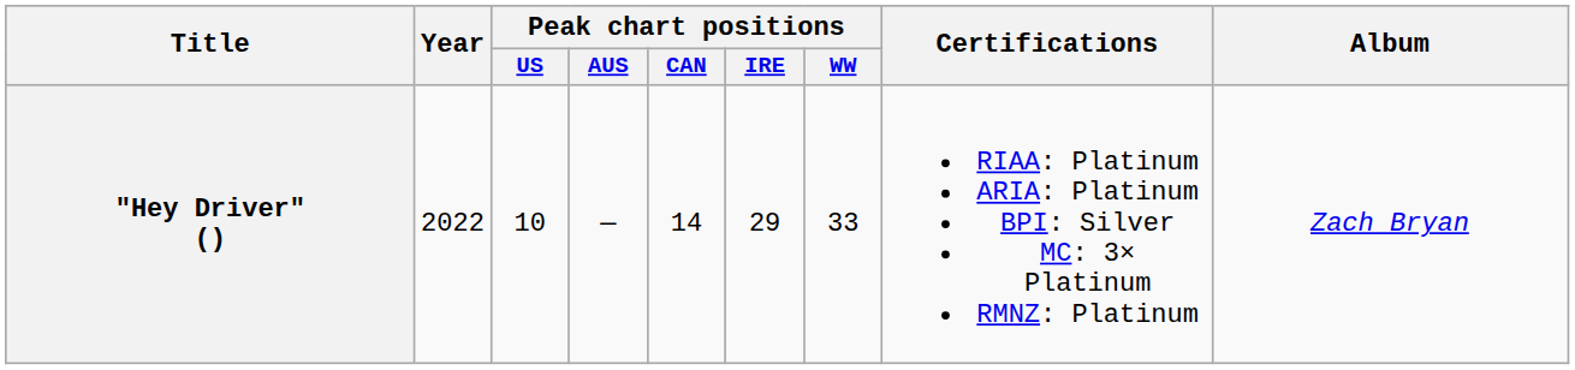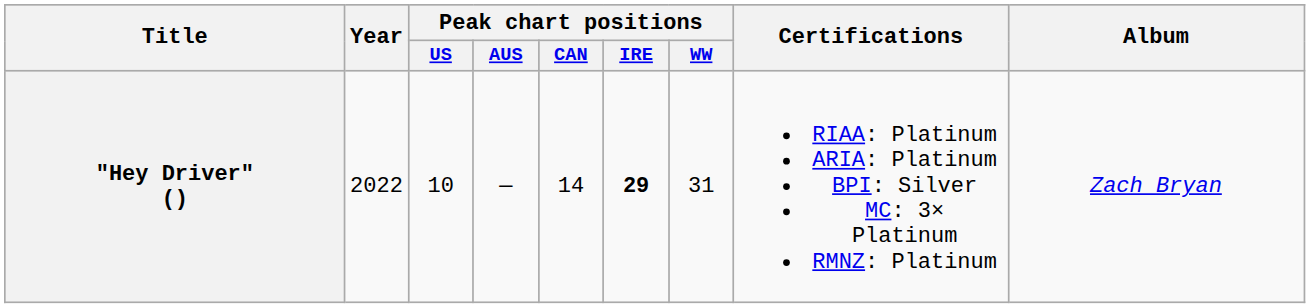"Hey Driver" () | Peak chart positions / IRE: normal -> bold
"Hey Driver" () | Peak chart positions / WW: 33 -> 31
